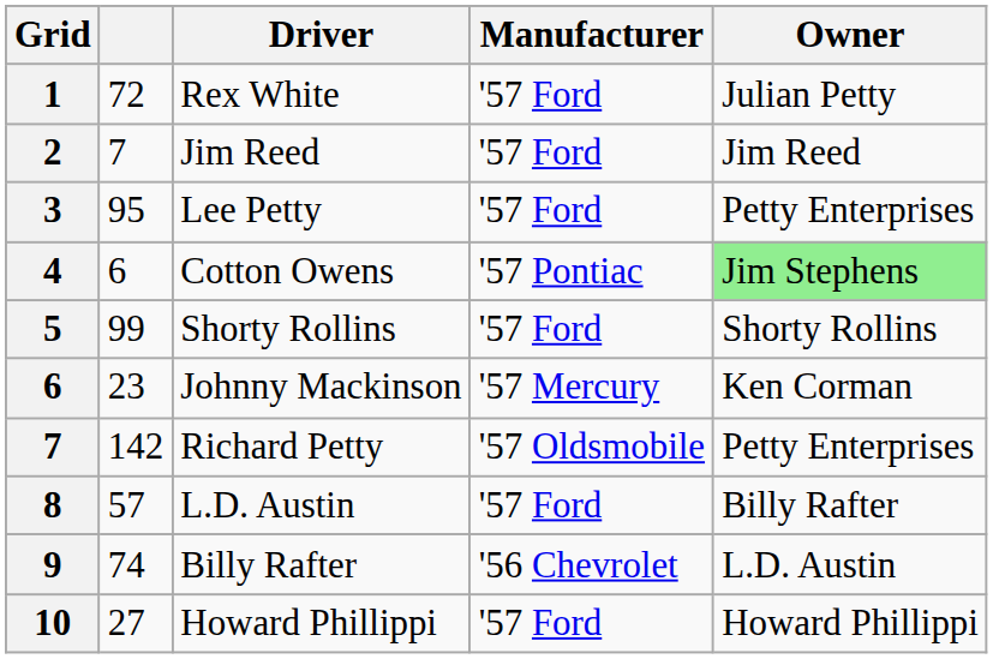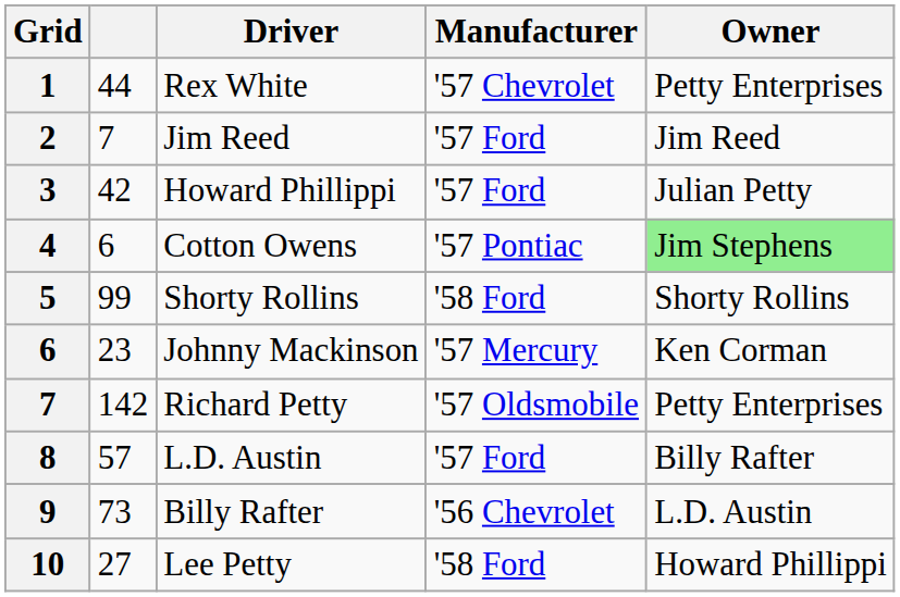1 | column 2: 72 -> 44
1 | Manufacturer: '57 Ford -> '57 Chevrolet
1 | Owner: Julian Petty -> Petty Enterprises
3 | column 2: 95 -> 42
3 | Driver: Lee Petty -> Howard Phillippi
3 | Owner: Petty Enterprises -> Julian Petty
5 | Manufacturer: '57 Ford -> '58 Ford
9 | column 2: 74 -> 73
10 | Driver: Howard Phillippi -> Lee Petty
10 | Manufacturer: '57 Ford -> '58 Ford
